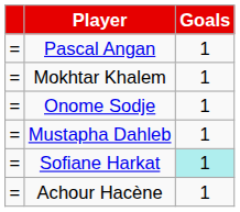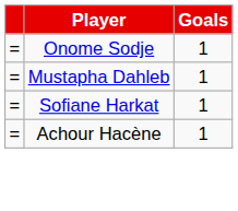- row: = | Pascal Angan | 1
- row: = | Mokhtar Khalem | 1
Sofiane Harkat | Goals: paleturquoise background -> no background
